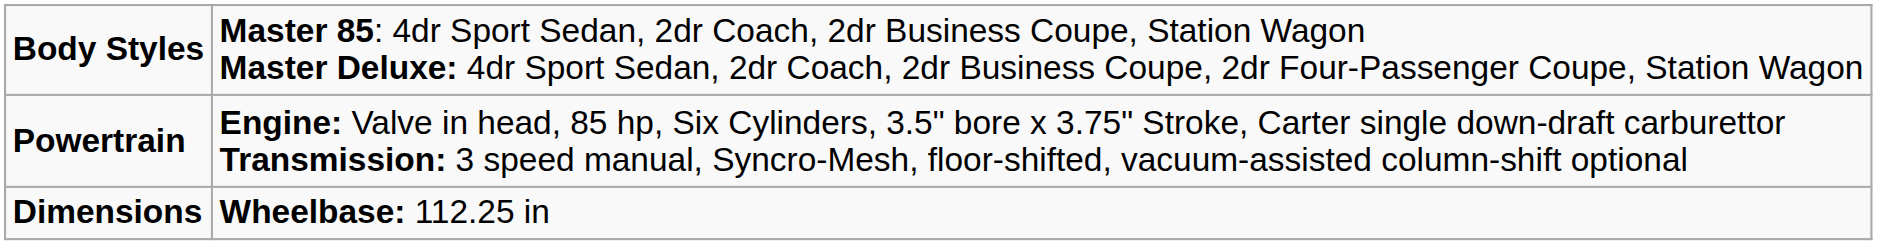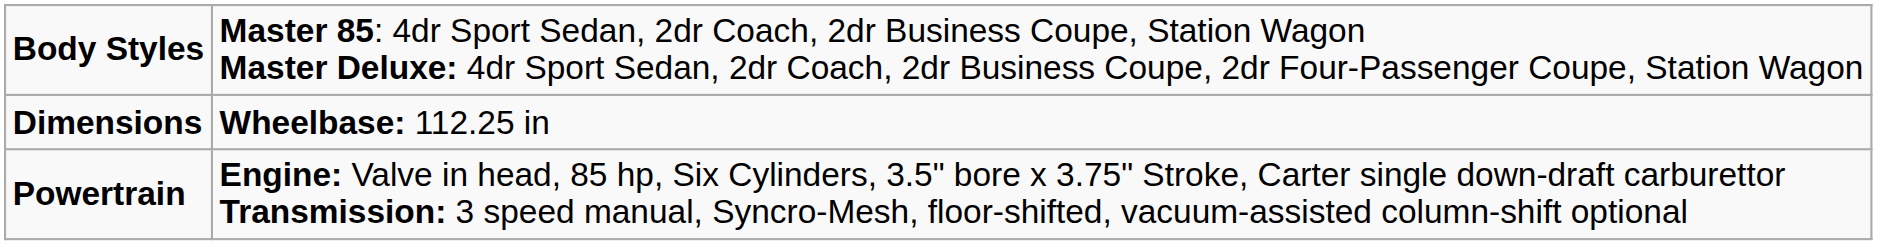rows swapped: Powertrain <-> Dimensions
